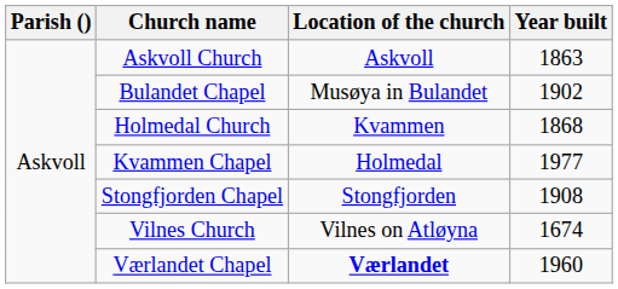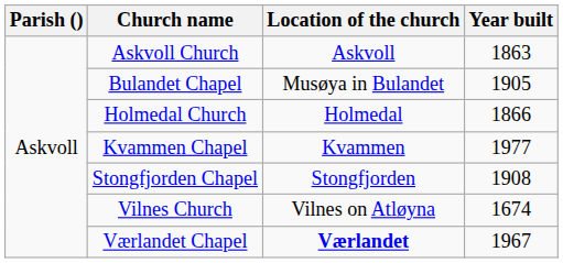Bulandet Chapel | Year built: 1902 -> 1905
Holmedal Church | Location of the church: Kvammen -> Holmedal
Holmedal Church | Year built: 1868 -> 1866
Kvammen Chapel | Location of the church: Holmedal -> Kvammen
Værlandet Chapel | Year built: 1960 -> 1967
